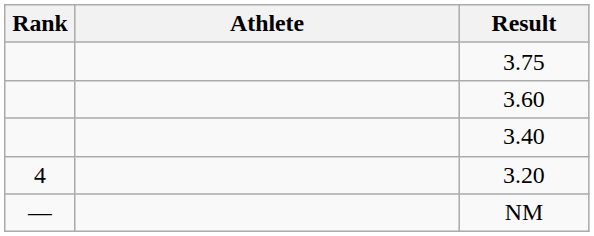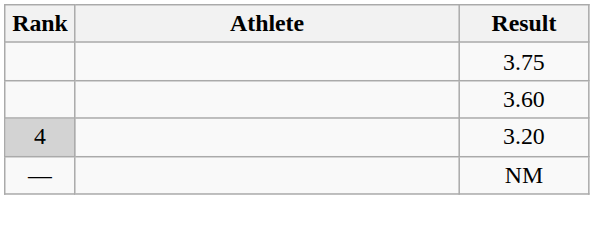- row: 3.40
3.20 | Rank: no background -> lightgrey background
